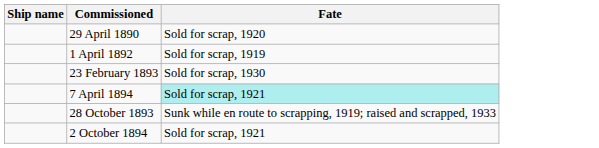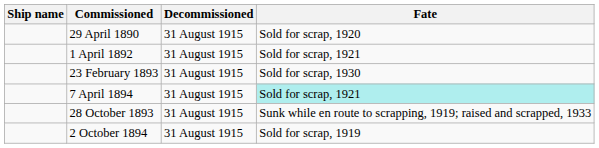+ column: Decommissioned | 31 August 1915 | 31 August 1915 | 31 August 1915 | 31 August 1915 | 31 August 1915 | 31 August 1915
1 April 1892 | Fate: Sold for scrap, 1919 -> Sold for scrap, 1921
2 October 1894 | Fate: Sold for scrap, 1921 -> Sold for scrap, 1919
